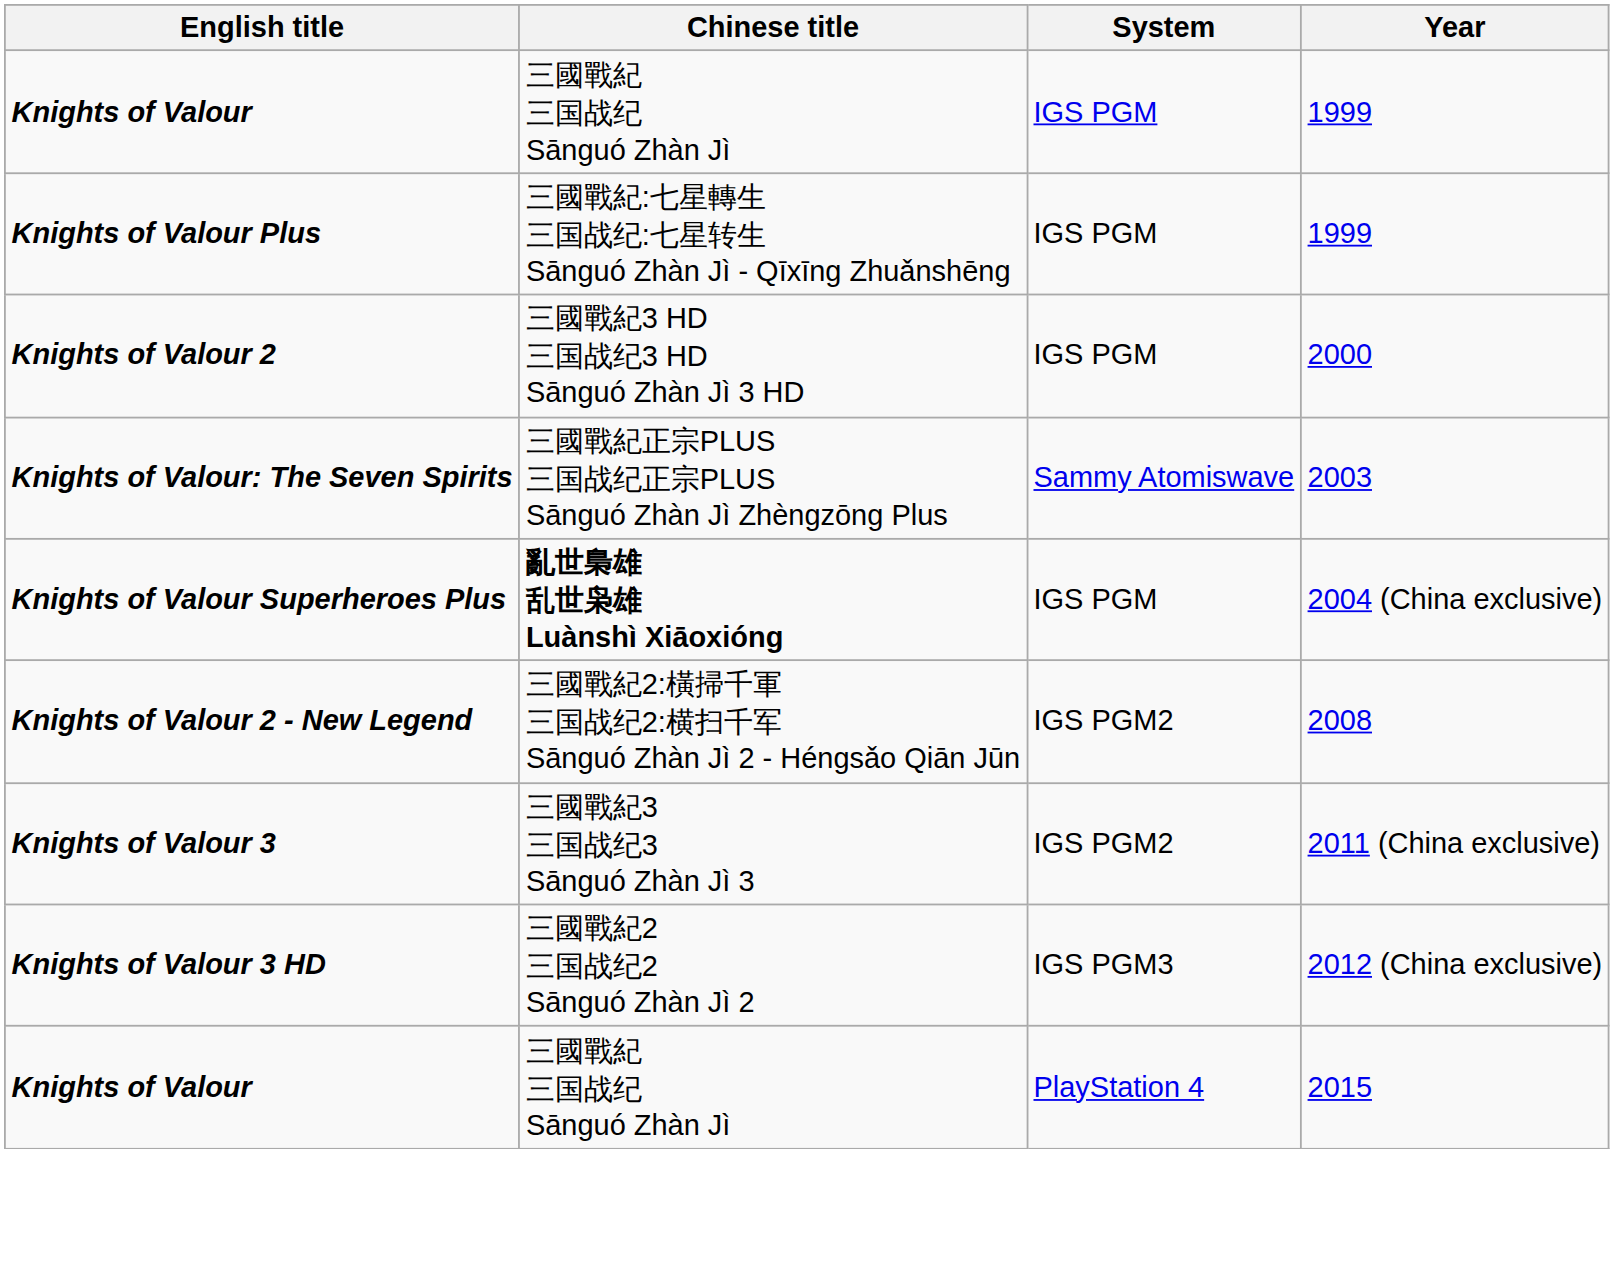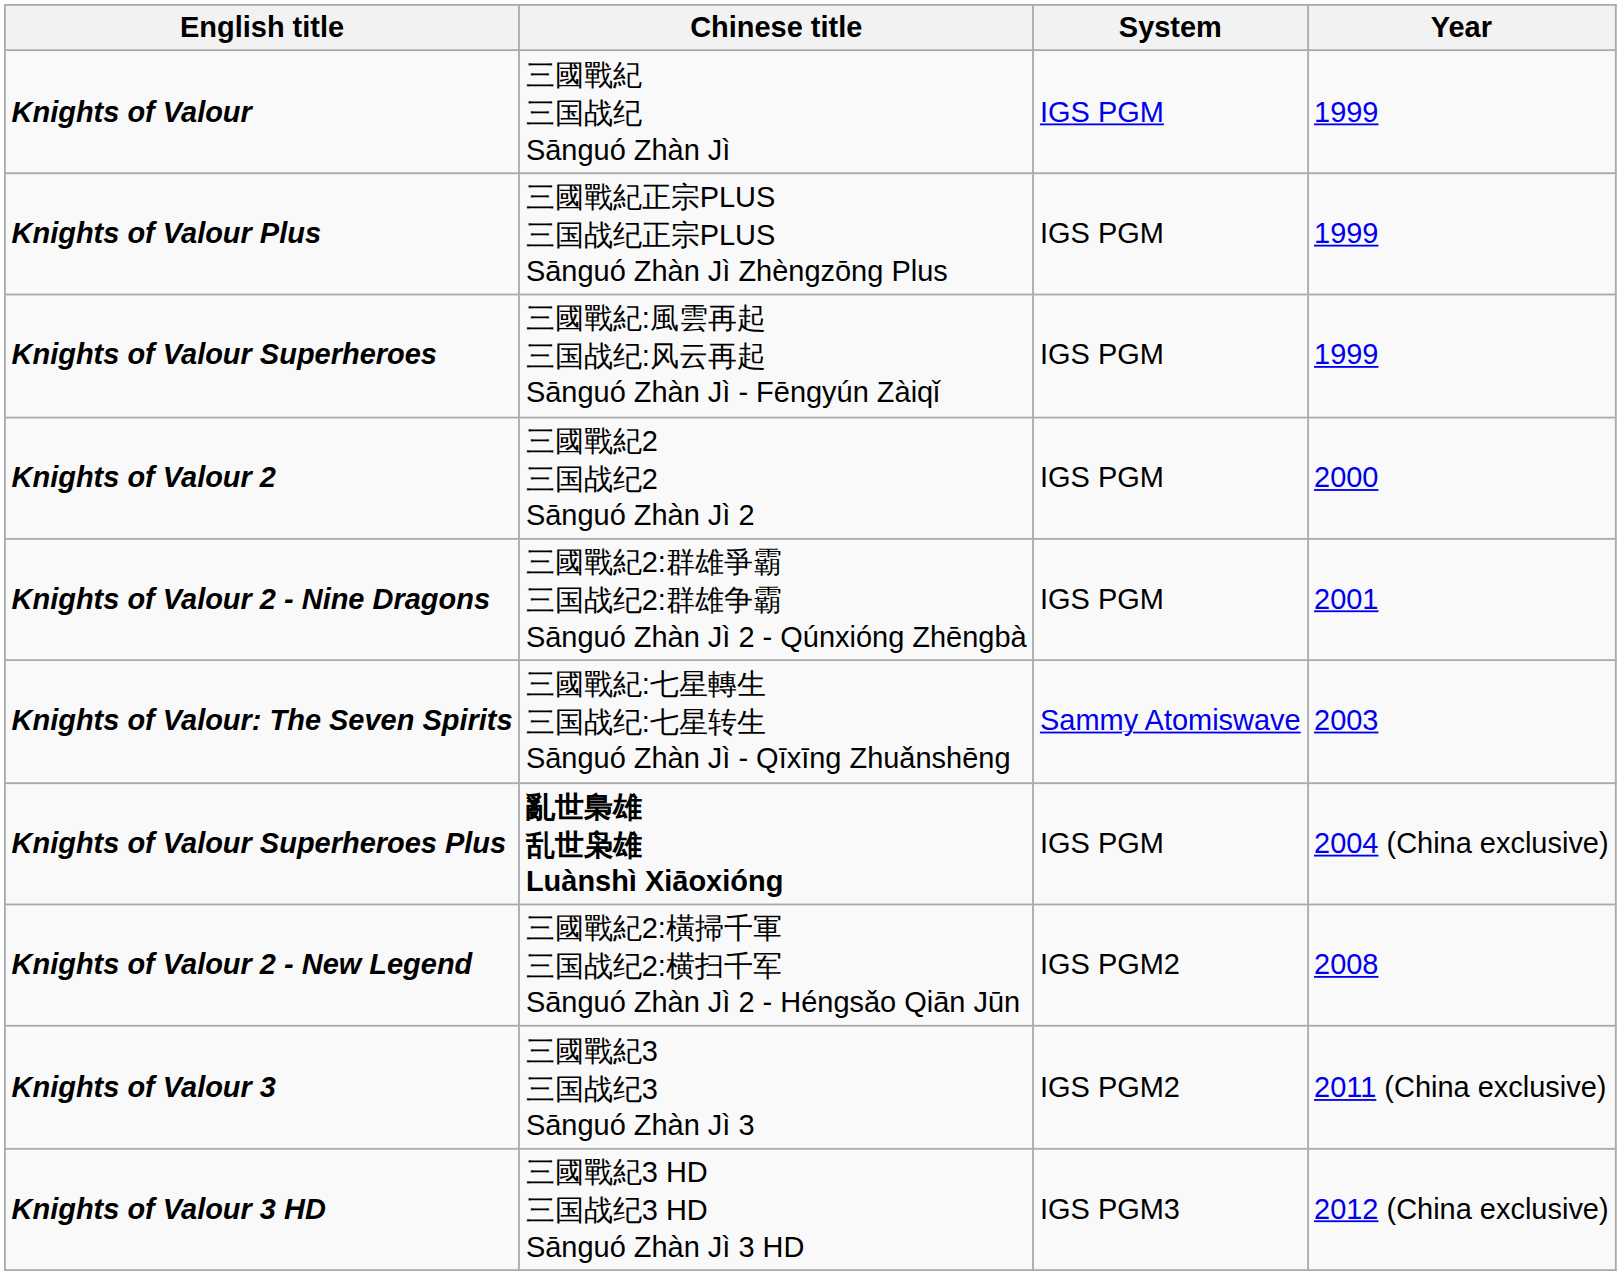Knights of Valour Plus | Chinese title: 三國戰紀:七星轉生 三国战纪:七星转生 Sānguó Zhàn Jì - Qīxīng Zhuǎnshēng -> 三國戰紀正宗PLUS 三国战纪正宗PLUS Sānguó Zhàn Jì Zhèngzōng Plus
+ row: Knights of Valour Superheroes | 三國戰紀:風雲再起 三国战纪:风云再起 Sānguó Zhàn Jì - Fēngyún Zàiqǐ | IGS PGM | 1999
Knights of Valour 2 | Chinese title: 三國戰紀3 HD 三国战纪3 HD Sānguó Zhàn Jì 3 HD -> 三國戰紀2 三国战纪2 Sānguó Zhàn Jì 2
+ row: Knights of Valour 2 - Nine Dragons | 三國戰紀2:群雄爭霸 三国战纪2:群雄争霸 Sānguó Zhàn Jì 2 - Qúnxióng Zhēngbà | IGS PGM | 2001
Knights of Valour: The Seven Spirits | Chinese title: 三國戰紀正宗PLUS 三国战纪正宗PLUS Sānguó Zhàn Jì Zhèngzōng Plus -> 三國戰紀:七星轉生 三国战纪:七星转生 Sānguó Zhàn Jì - Qīxīng Zhuǎnshēng
Knights of Valour 3 HD | Chinese title: 三國戰紀2 三国战纪2 Sānguó Zhàn Jì 2 -> 三國戰紀3 HD 三国战纪3 HD Sānguó Zhàn Jì 3 HD
- row: Knights of Valour | 三國戰紀 三国战纪 Sānguó Zhàn Jì | PlayStation 4 | 2015
